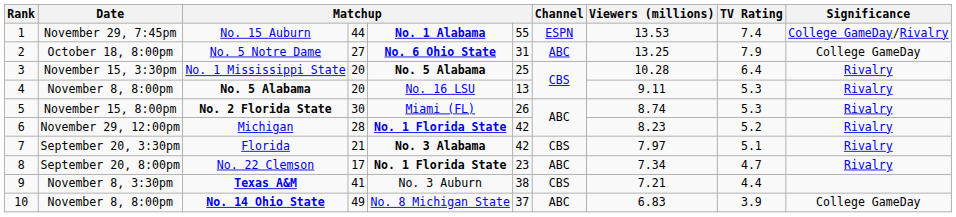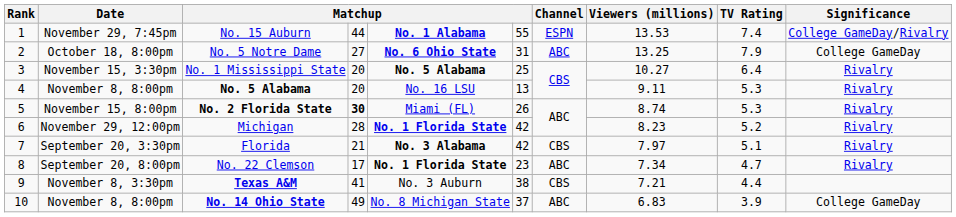No. 1 Mississippi State | Viewers (millions): 10.28 -> 10.27
No. 2 Florida State | column 4: normal -> bold
